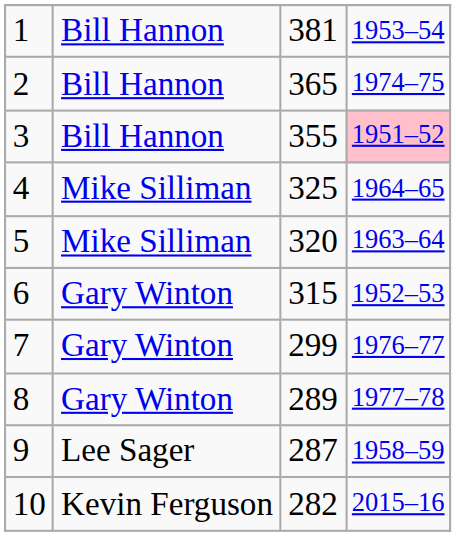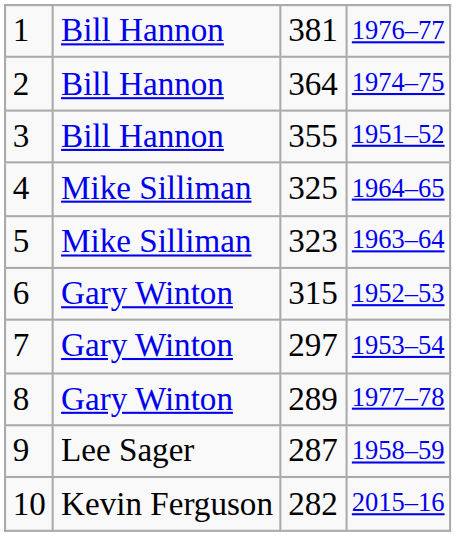1 | column 4: 1953–54 -> 1976–77
2 | column 3: 365 -> 364
3 | column 4: pink background -> no background
5 | column 3: 320 -> 323
7 | column 3: 299 -> 297
7 | column 4: 1976–77 -> 1953–54
